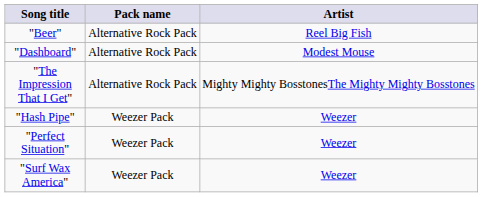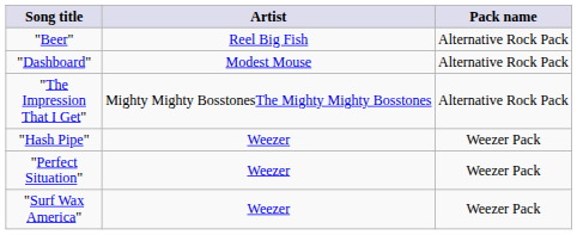columns swapped: Artist <-> Pack name
